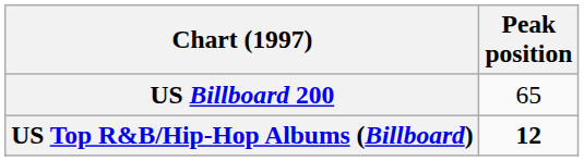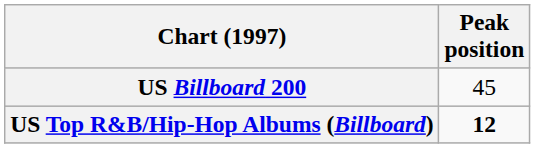US Billboard 200 | Peak position: 65 -> 45
